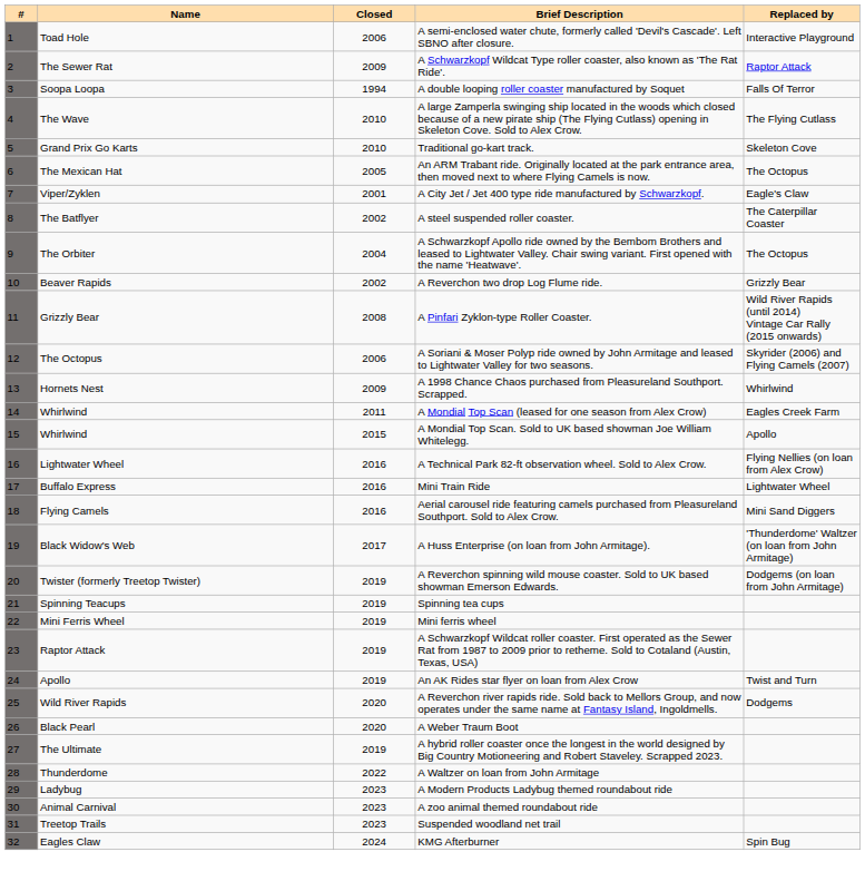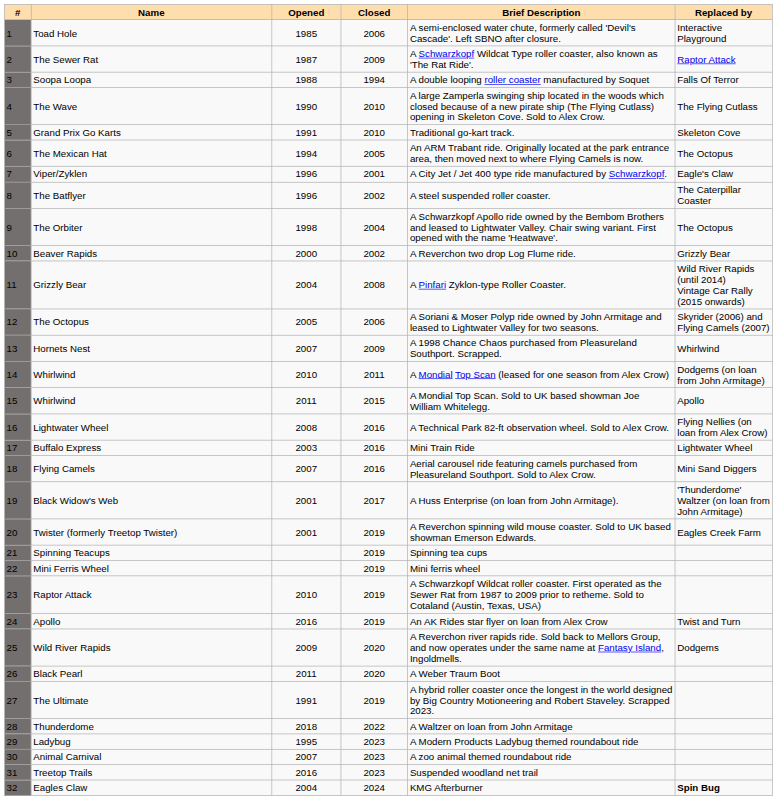+ column: Opened | 1985 | 1987 | 1988 | 1990 | 1991 | 1994 | 1996 | 1996 | 1998 | 2000 | 2004 | 2005 | 2007 | 2010 | 2011 | 2008 | 2003 | 2007 | 2001 | 2001 | 2010 | 2016 | 2009 | 2011 | 1991 | 2018 | 1995 | 2007 | 2016 | 2004
14 / Whirlwind | Replaced by: Eagles Creek Farm -> Dodgems (on loan from John Armitage)
Twister (formerly Treetop Twister) | Replaced by: Dodgems (on loan from John Armitage) -> Eagles Creek Farm
Eagles Claw | Replaced by: normal -> bold
